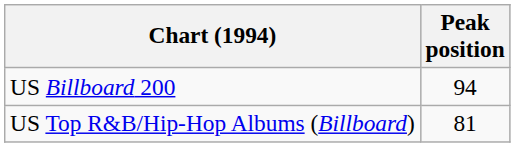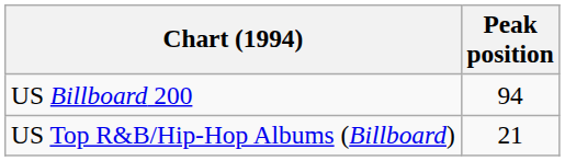US Top R&B/Hip-Hop Albums (Billboard) | Peak position: 81 -> 21
